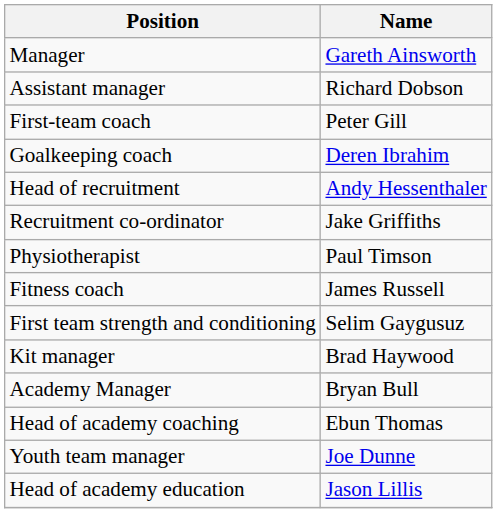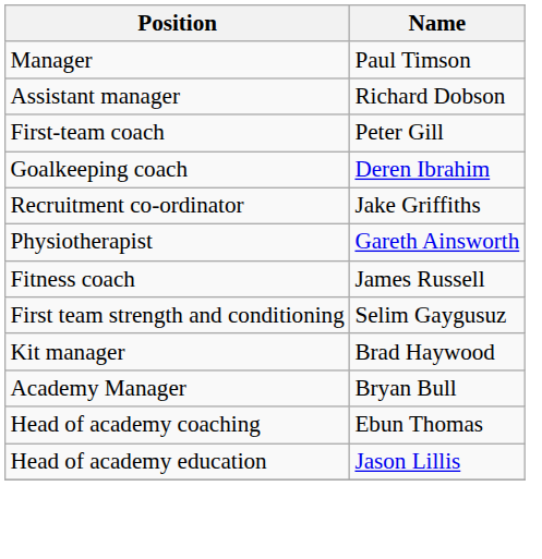Manager | Name: Gareth Ainsworth -> Paul Timson
- row: Head of recruitment | Andy Hessenthaler
Physiotherapist | Name: Paul Timson -> Gareth Ainsworth
- row: Youth team manager | Joe Dunne
